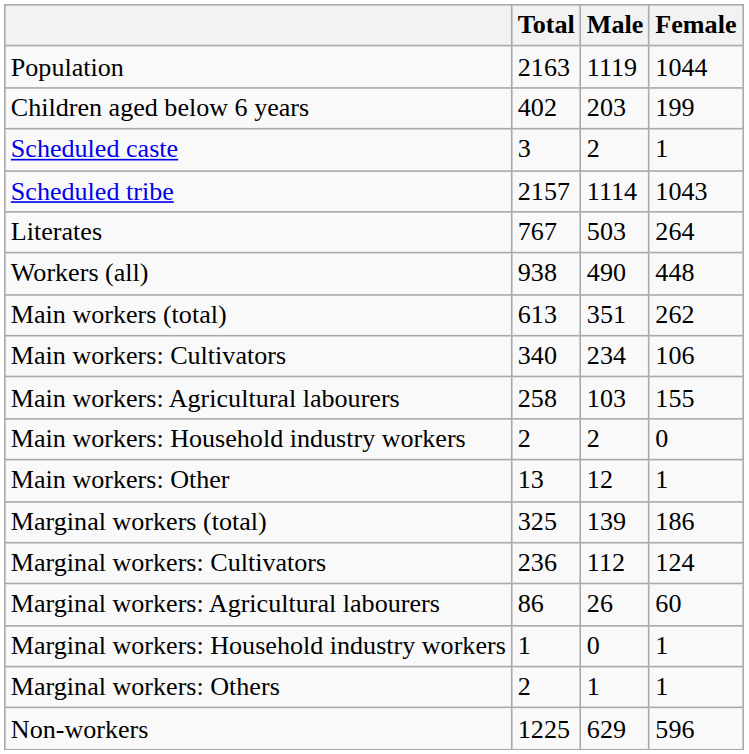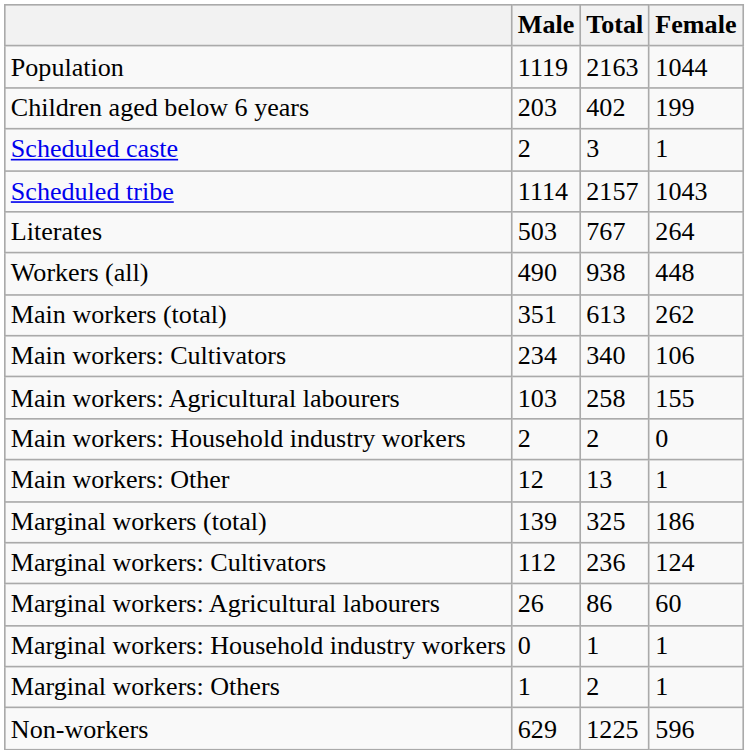columns swapped: Total <-> Male
